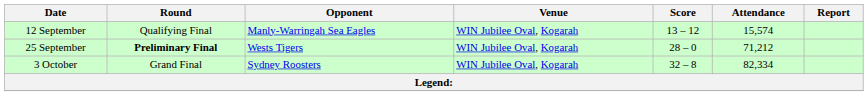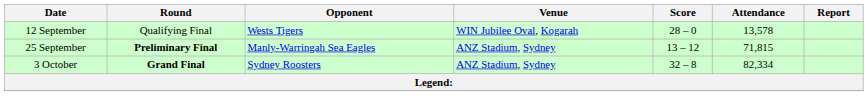12 September | Opponent: Manly-Warringah Sea Eagles -> Wests Tigers
12 September | Score: 13 – 12 -> 28 – 0
12 September | Attendance: 15,574 -> 13,578
25 September | Opponent: Wests Tigers -> Manly-Warringah Sea Eagles
25 September | Venue: WIN Jubilee Oval, Kogarah -> ANZ Stadium, Sydney
25 September | Score: 28 – 0 -> 13 – 12
25 September | Attendance: 71,212 -> 71,815
3 October | Round: normal -> bold
3 October | Venue: WIN Jubilee Oval, Kogarah -> ANZ Stadium, Sydney
